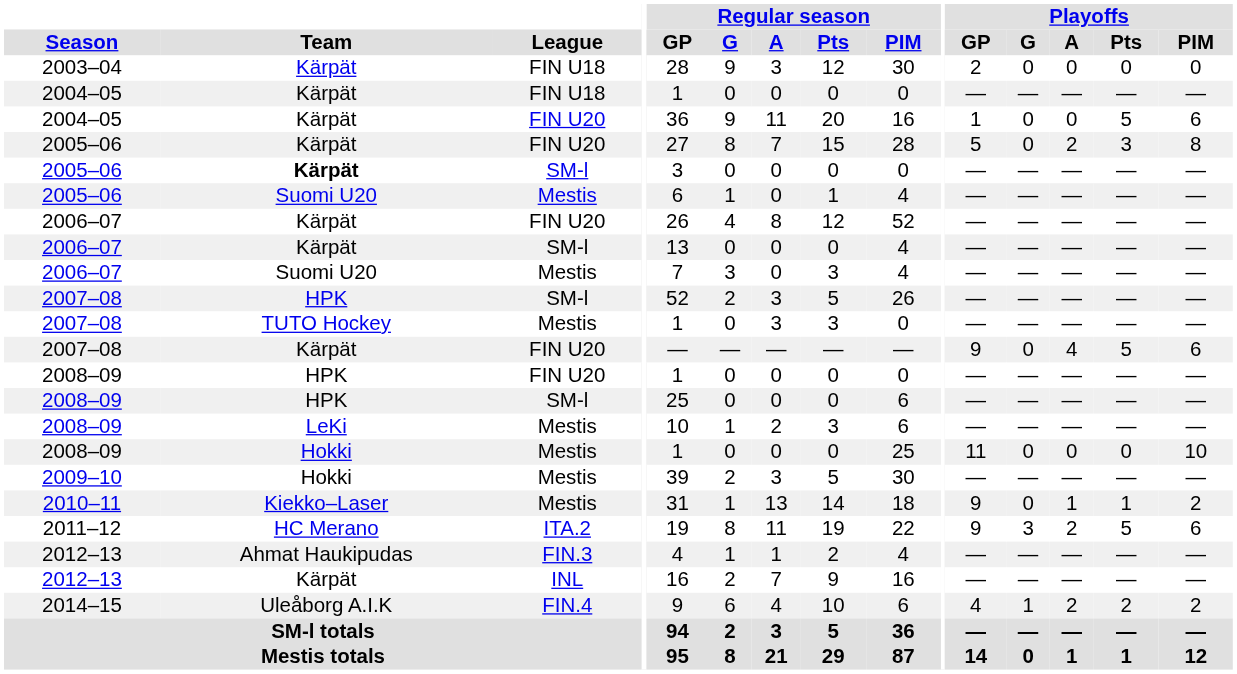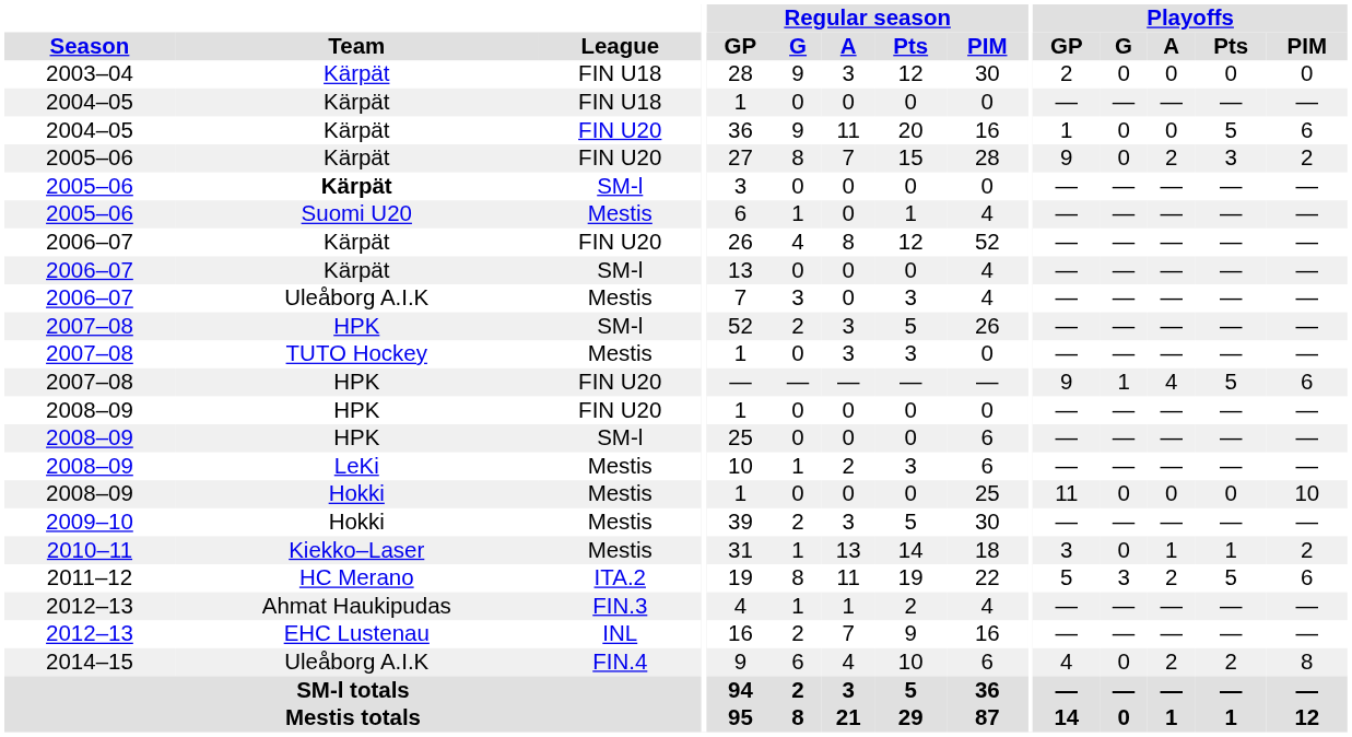2005–06 / FIN U20 | Playoffs / GP: 5 -> 9
2005–06 / FIN U20 | Playoffs / PIM: 8 -> 2
2006–07 / Mestis | Team: Suomi U20 -> Uleåborg A.I.K
2007–08 / FIN U20 | Team: Kärpät -> HPK
2007–08 / FIN U20 | Playoffs / G: 0 -> 1
2010–11 | Playoffs / GP: 9 -> 3
2011–12 | Playoffs / GP: 9 -> 5
2012–13 / INL | Team: Kärpät -> EHC Lustenau
2014–15 | Playoffs / G: 1 -> 0
2014–15 | Playoffs / PIM: 2 -> 8
